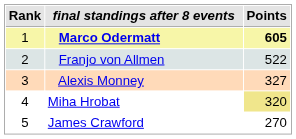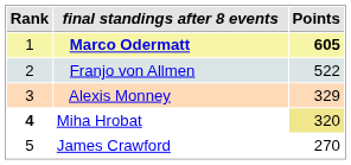Alexis Monney | Points: 327 -> 329
Miha Hrobat | Rank: normal -> bold
